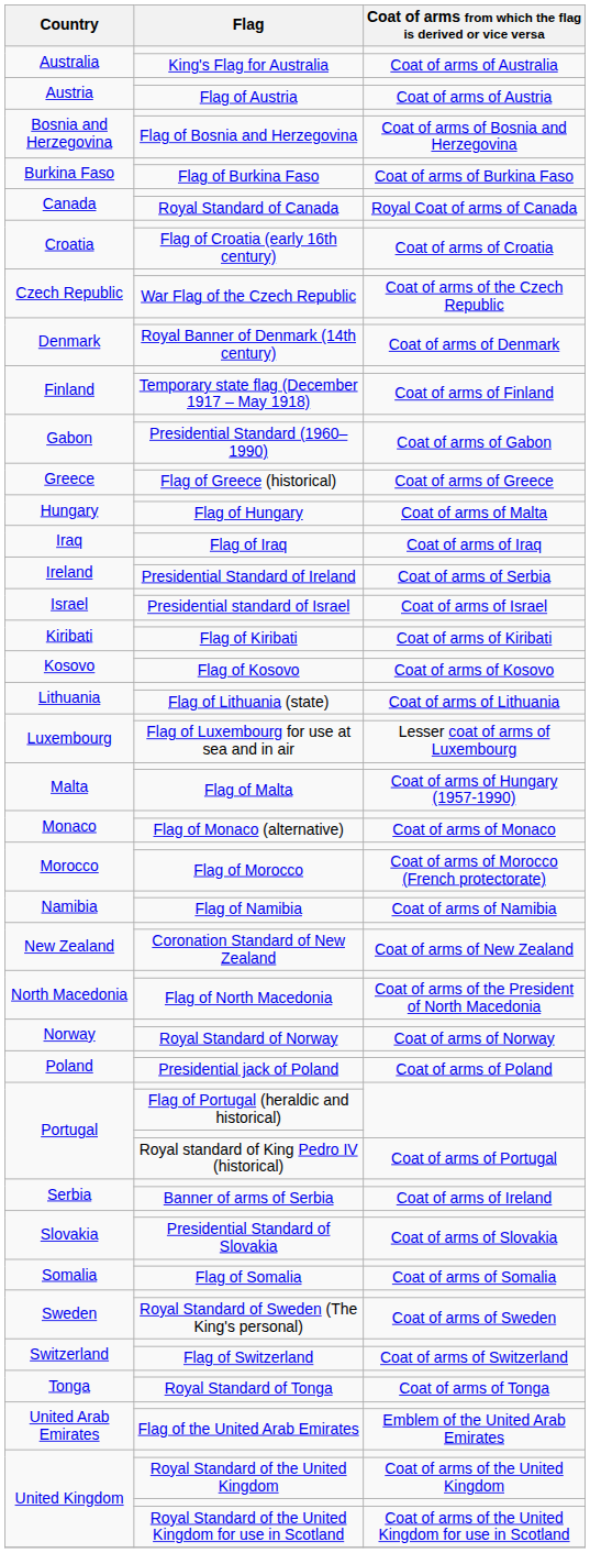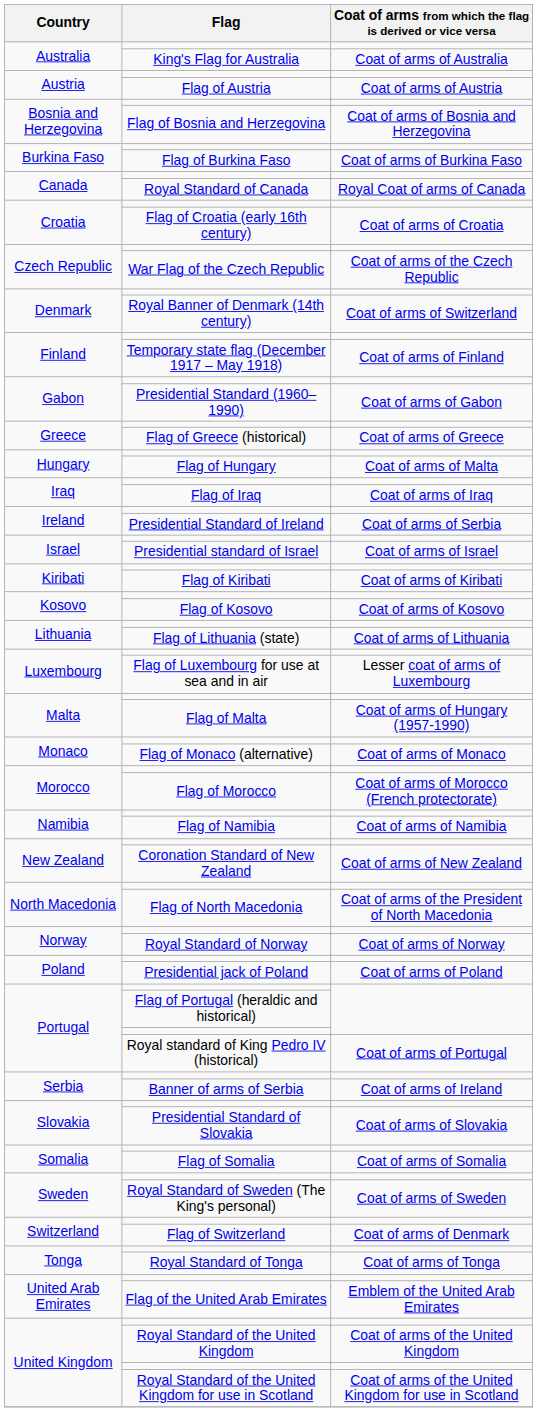Royal Banner of Denmark (14th century) | Coat of arms from which the flag is derived or vice versa: Coat of arms of Denmark -> Coat of arms of Switzerland
Flag of Switzerland | Coat of arms from which the flag is derived or vice versa: Coat of arms of Switzerland -> Coat of arms of Denmark
